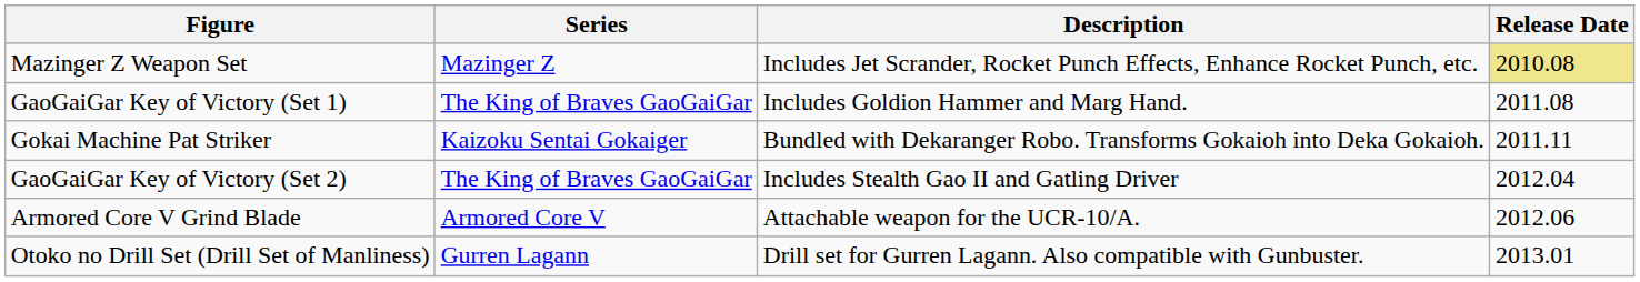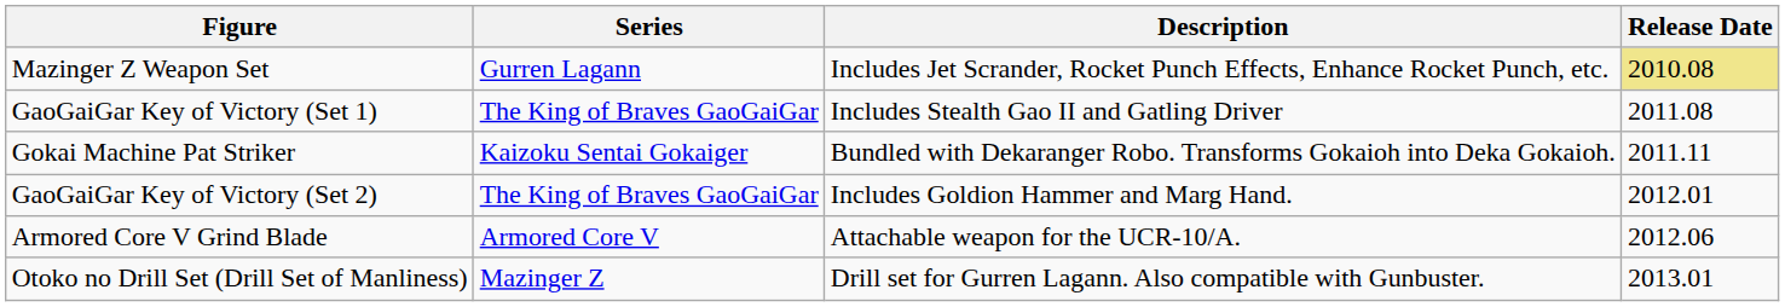Mazinger Z Weapon Set | Series: Mazinger Z -> Gurren Lagann
GaoGaiGar Key of Victory (Set 1) | Description: Includes Goldion Hammer and Marg Hand. -> Includes Stealth Gao II and Gatling Driver
GaoGaiGar Key of Victory (Set 2) | Description: Includes Stealth Gao II and Gatling Driver -> Includes Goldion Hammer and Marg Hand.
GaoGaiGar Key of Victory (Set 2) | Release Date: 2012.04 -> 2012.01
Otoko no Drill Set (Drill Set of Manliness) | Series: Gurren Lagann -> Mazinger Z
